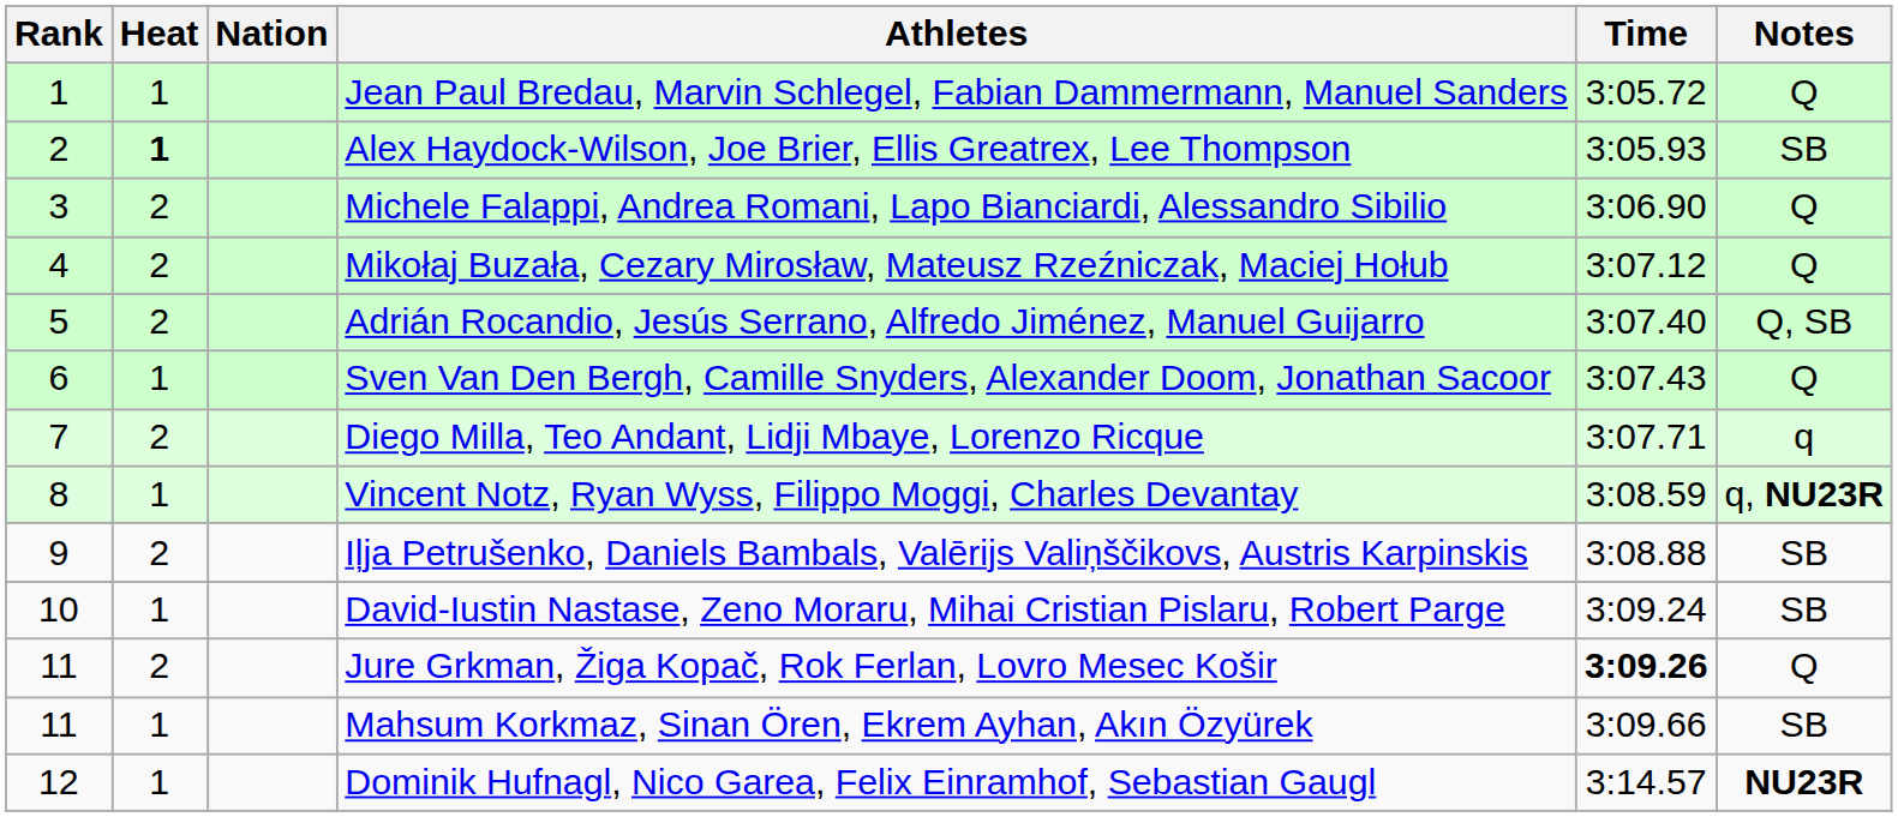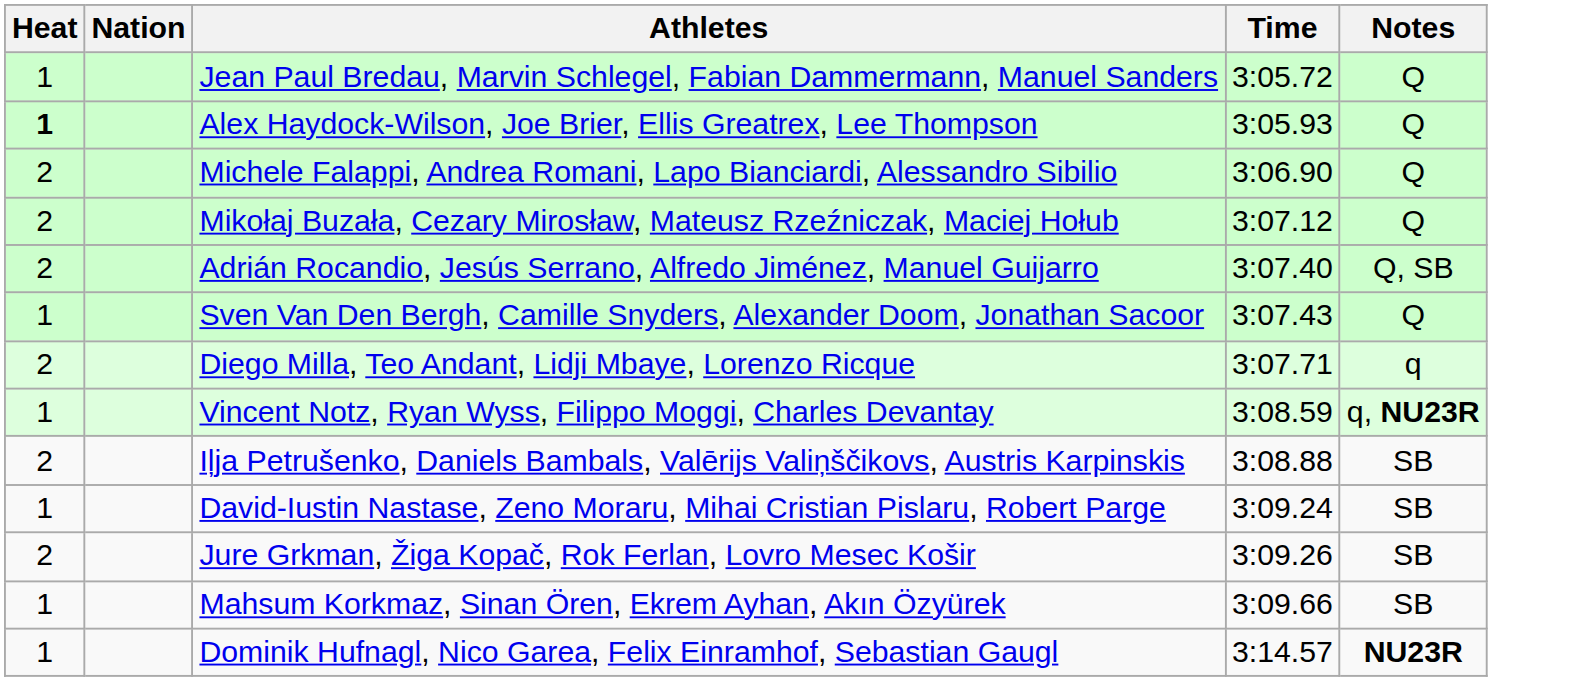- column: Rank | 1 | 2 | 3 | 4 | 5 | 6 | 7 | 8 | 9 | 10 | 11 | 11 | 12
Alex Haydock-Wilson, Joe Brier, Ellis Greatrex, Lee Thompson | Notes: SB -> Q
Jure Grkman, Žiga Kopač, Rok Ferlan, Lovro Mesec Košir | Time: bold -> normal
Jure Grkman, Žiga Kopač, Rok Ferlan, Lovro Mesec Košir | Notes: Q -> SB
